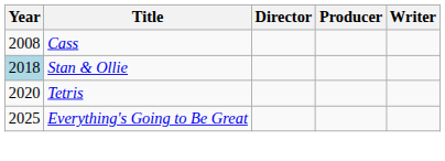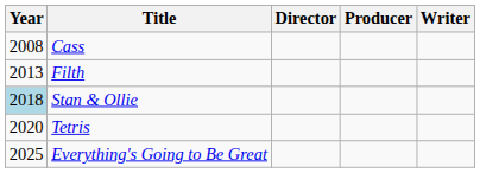+ row: 2013 | Filth
